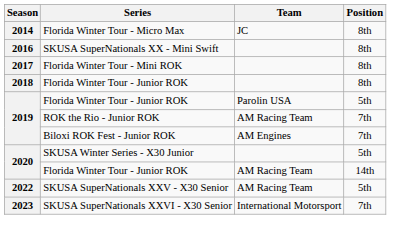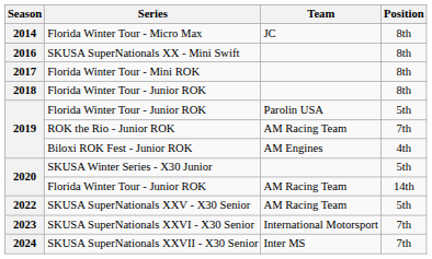Biloxi ROK Fest - Junior ROK | Position: 7th -> 4th
+ row: 2024 | SKUSA SuperNationals XXVII - X30 Senior | Inter MS | 7th
